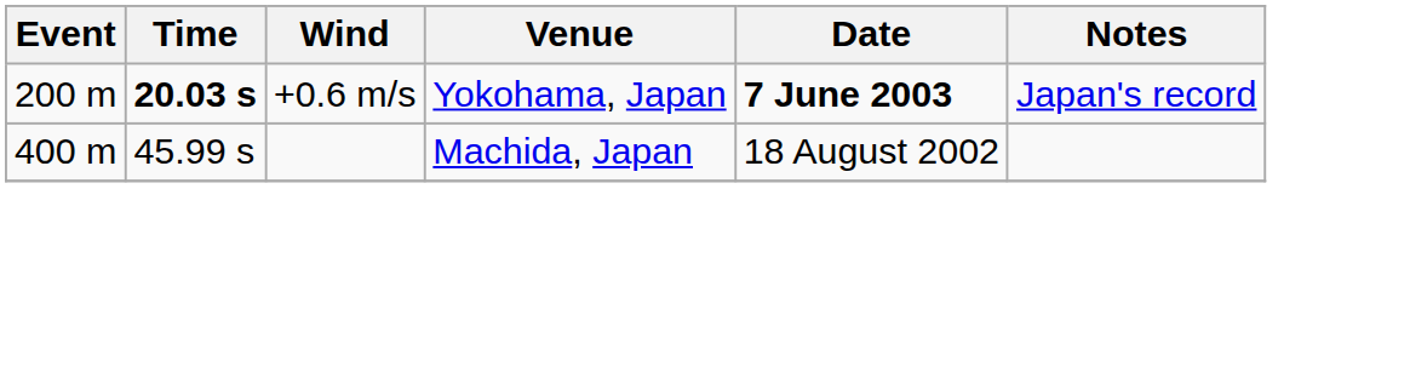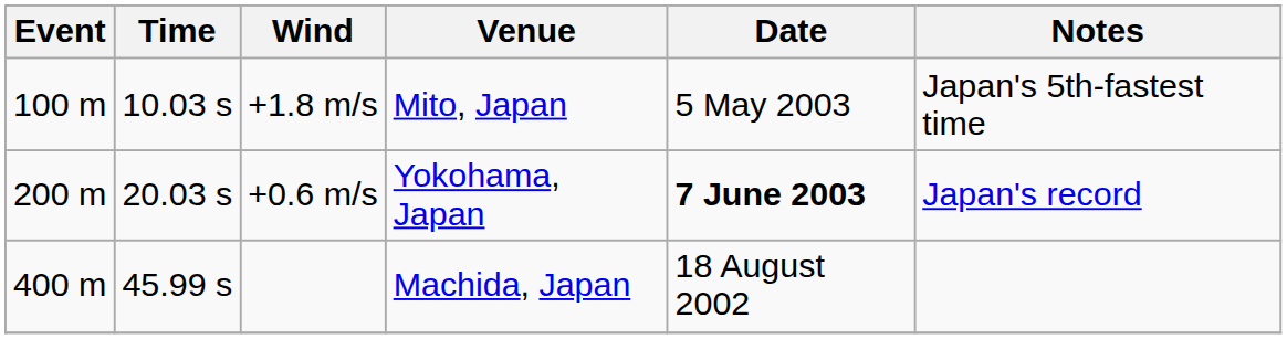+ row: 100 m | 10.03 s | +1.8 m/s | Mito, Japan | 5 May 2003 | Japan's 5th-fastest time
+0.6 m/s | Time: bold -> normal
